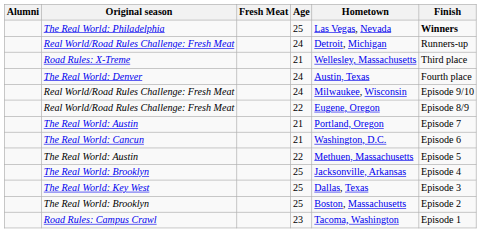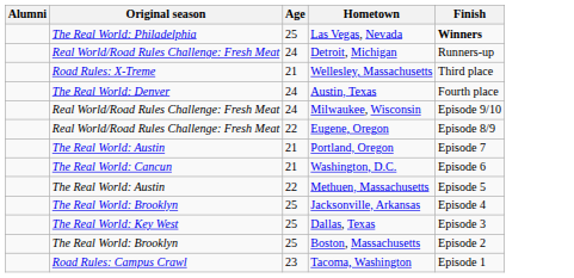- column: Fresh Meat
